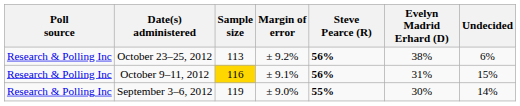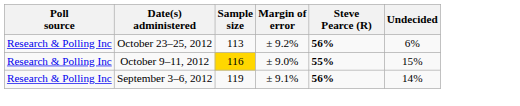- column: Evelyn Madrid Erhard (D) | 38% | 31% | 30%
October 9–11, 2012 | Margin of error: ± 9.1% -> ± 9.0%
October 9–11, 2012 | Steve Pearce (R): 56% -> 55%
September 3–6, 2012 | Margin of error: ± 9.0% -> ± 9.1%
September 3–6, 2012 | Steve Pearce (R): 55% -> 56%
